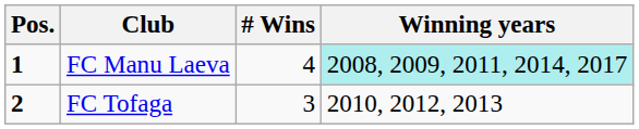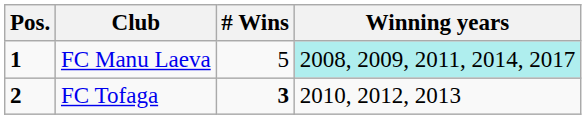FC Manu Laeva | # Wins: 4 -> 5
FC Tofaga | # Wins: normal -> bold
